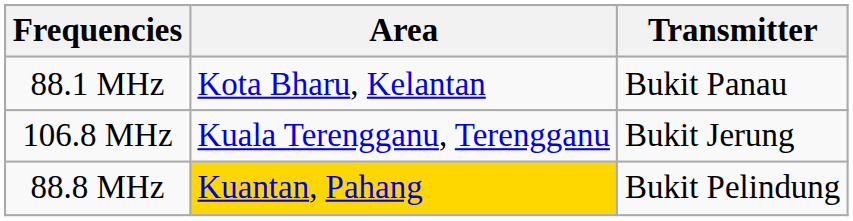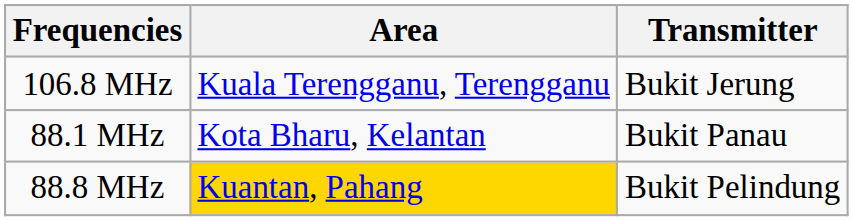rows swapped: 88.1 MHz <-> 106.8 MHz
